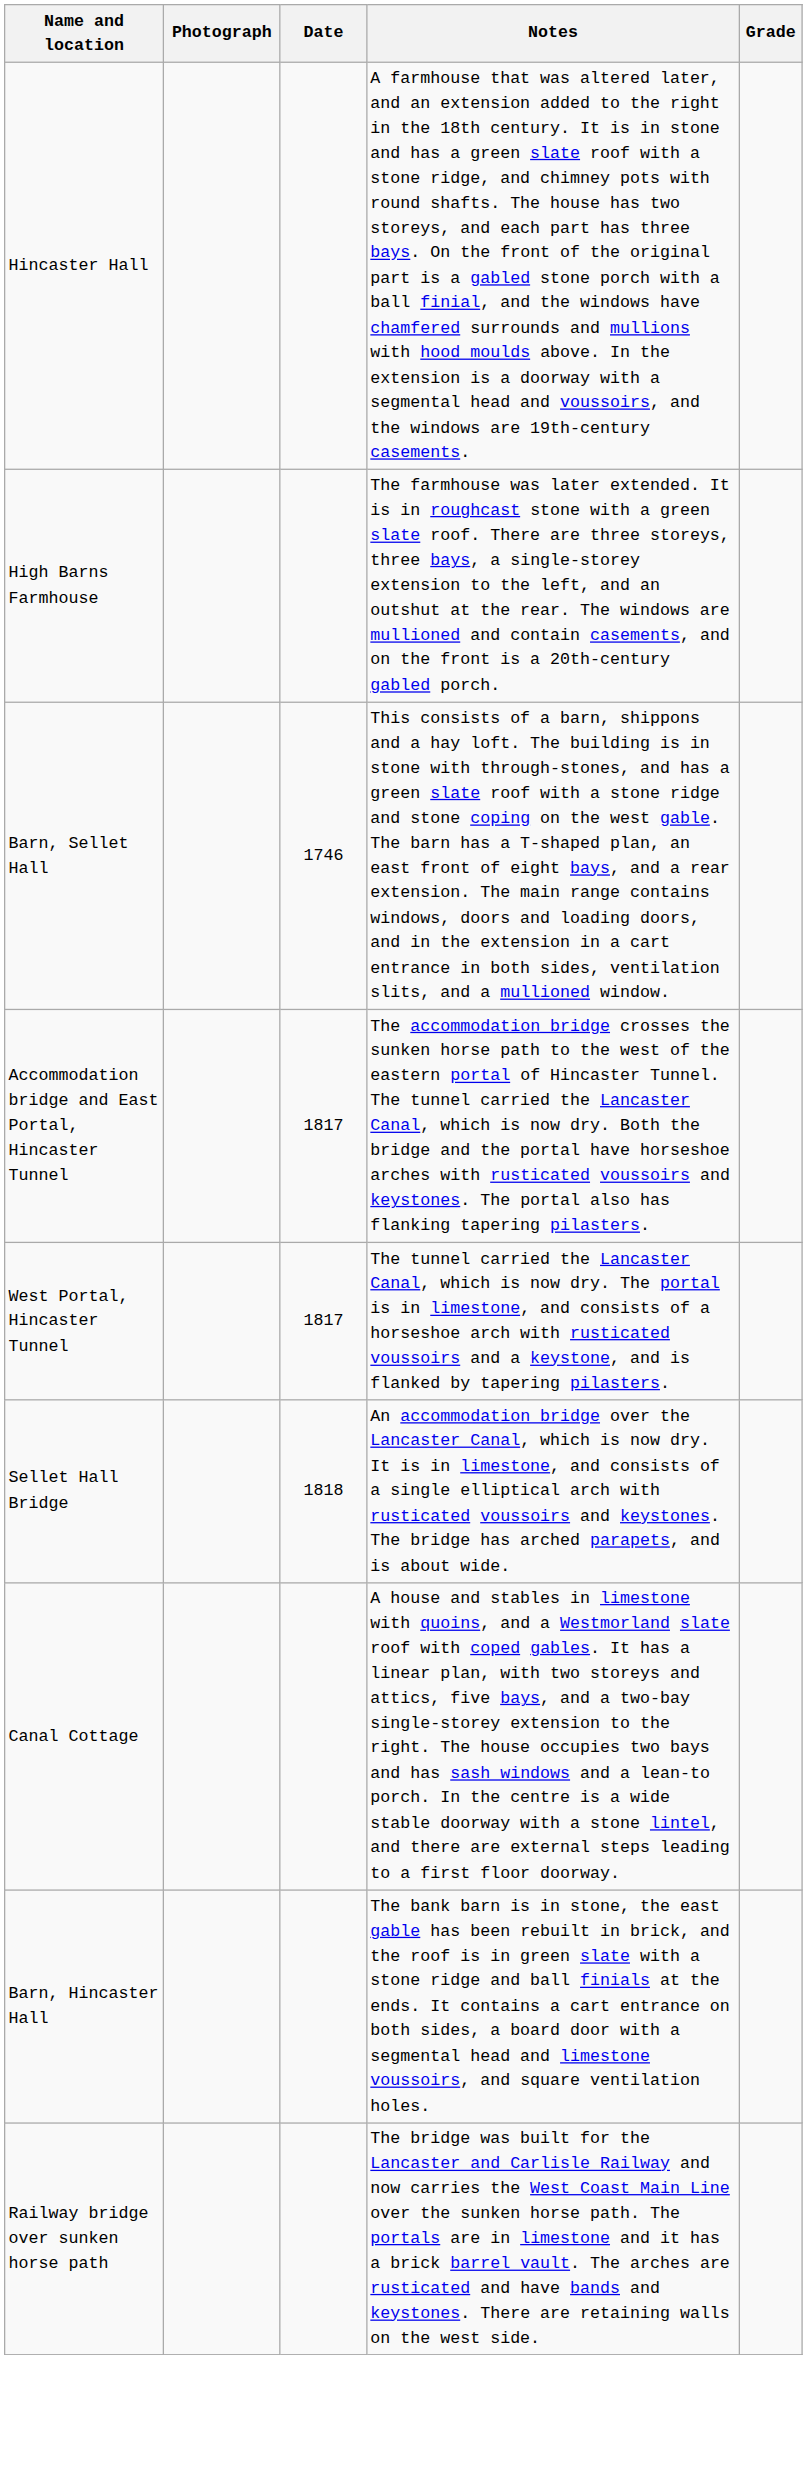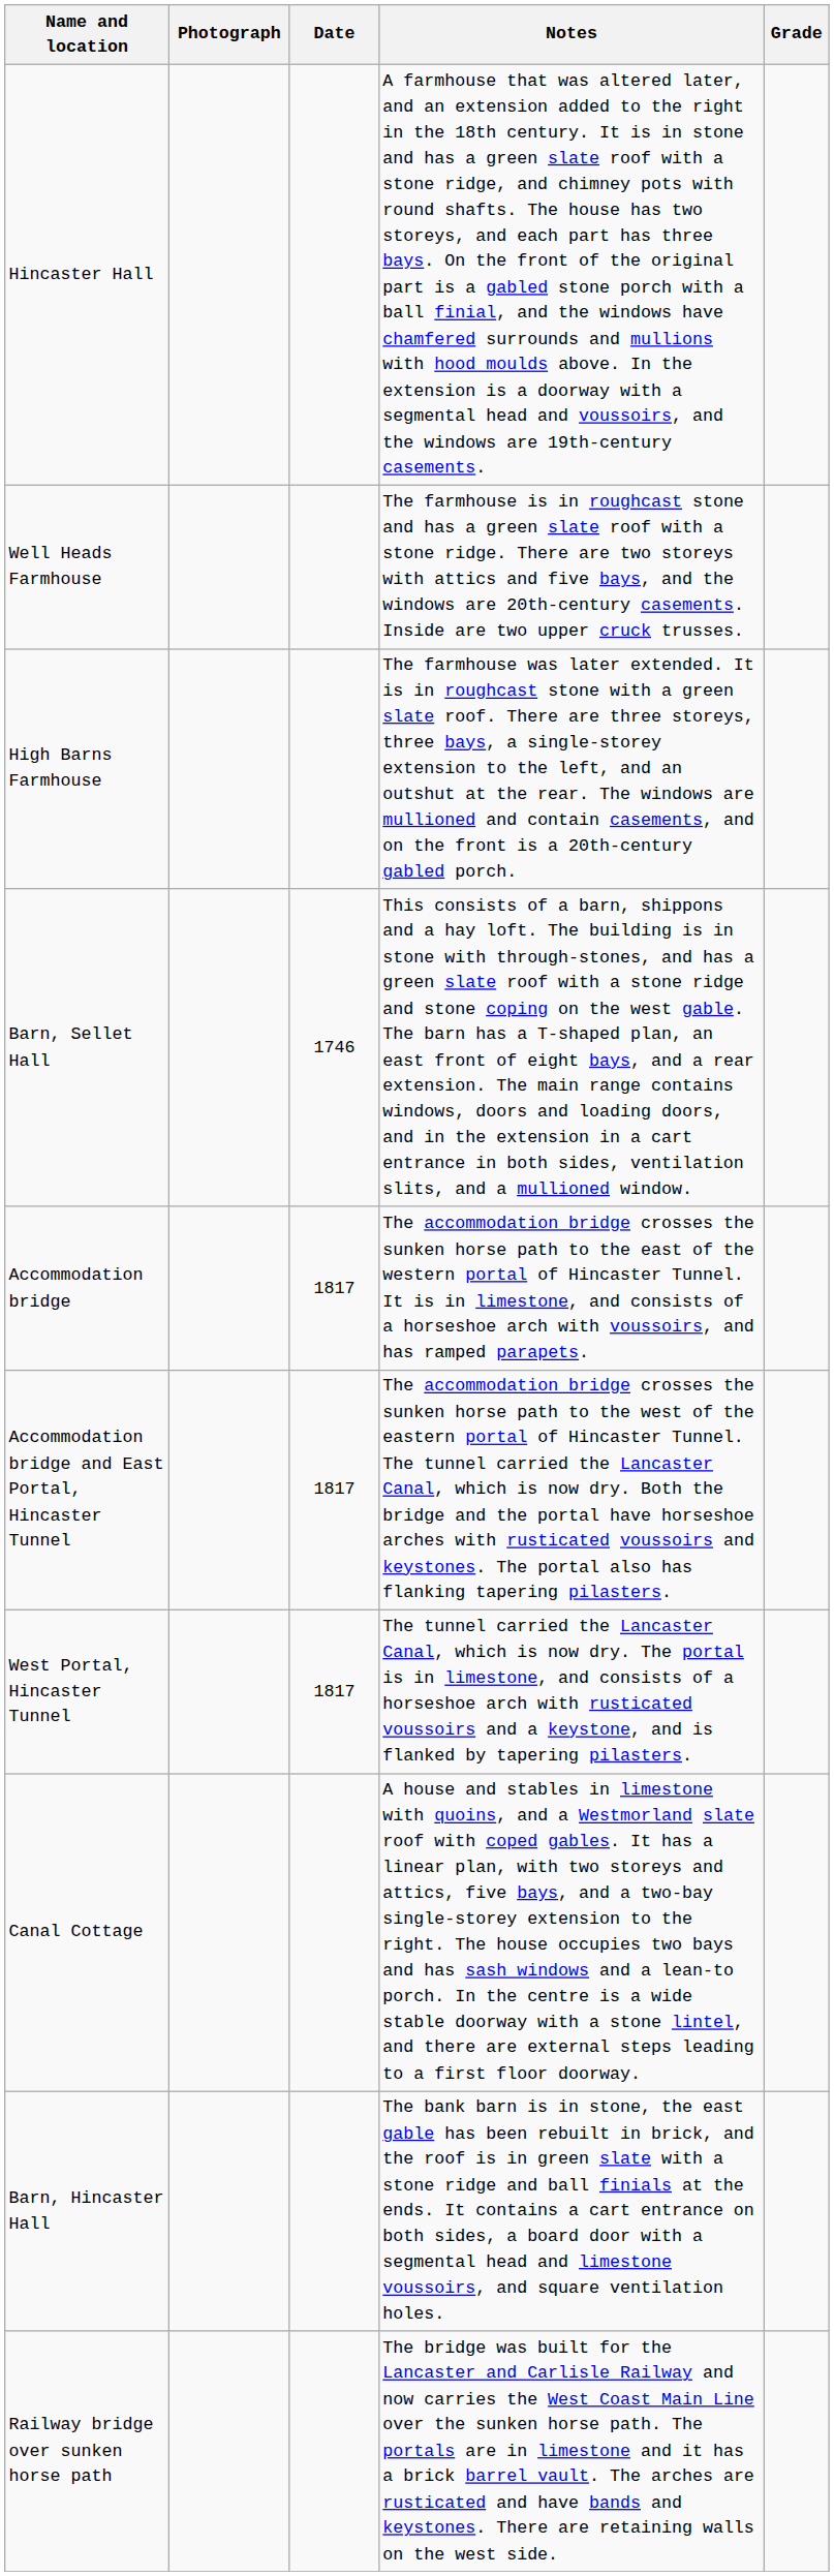+ row: Well Heads Farmhouse | The farmhouse is in roughcast stone and has a green slate roof with a stone ridge. There are two storeys with attics and five bays, and the windows are 20th-century casements. Inside are two upper cruck trusses.
+ row: Accommodation bridge | 1817 | The accommodation bridge crosses the sunken horse path to the east of the western portal of Hincaster Tunnel. It is in limestone, and consists of a horseshoe arch with voussoirs, and has ramped parapets.
- row: Sellet Hall Bridge | 1818 | An accommodation bridge over the Lancaster Canal, which is now dry. It is in limestone, and consists of a single elliptical arch with rusticated voussoirs and keystones. The bridge has arched parapets, and is about wide.
